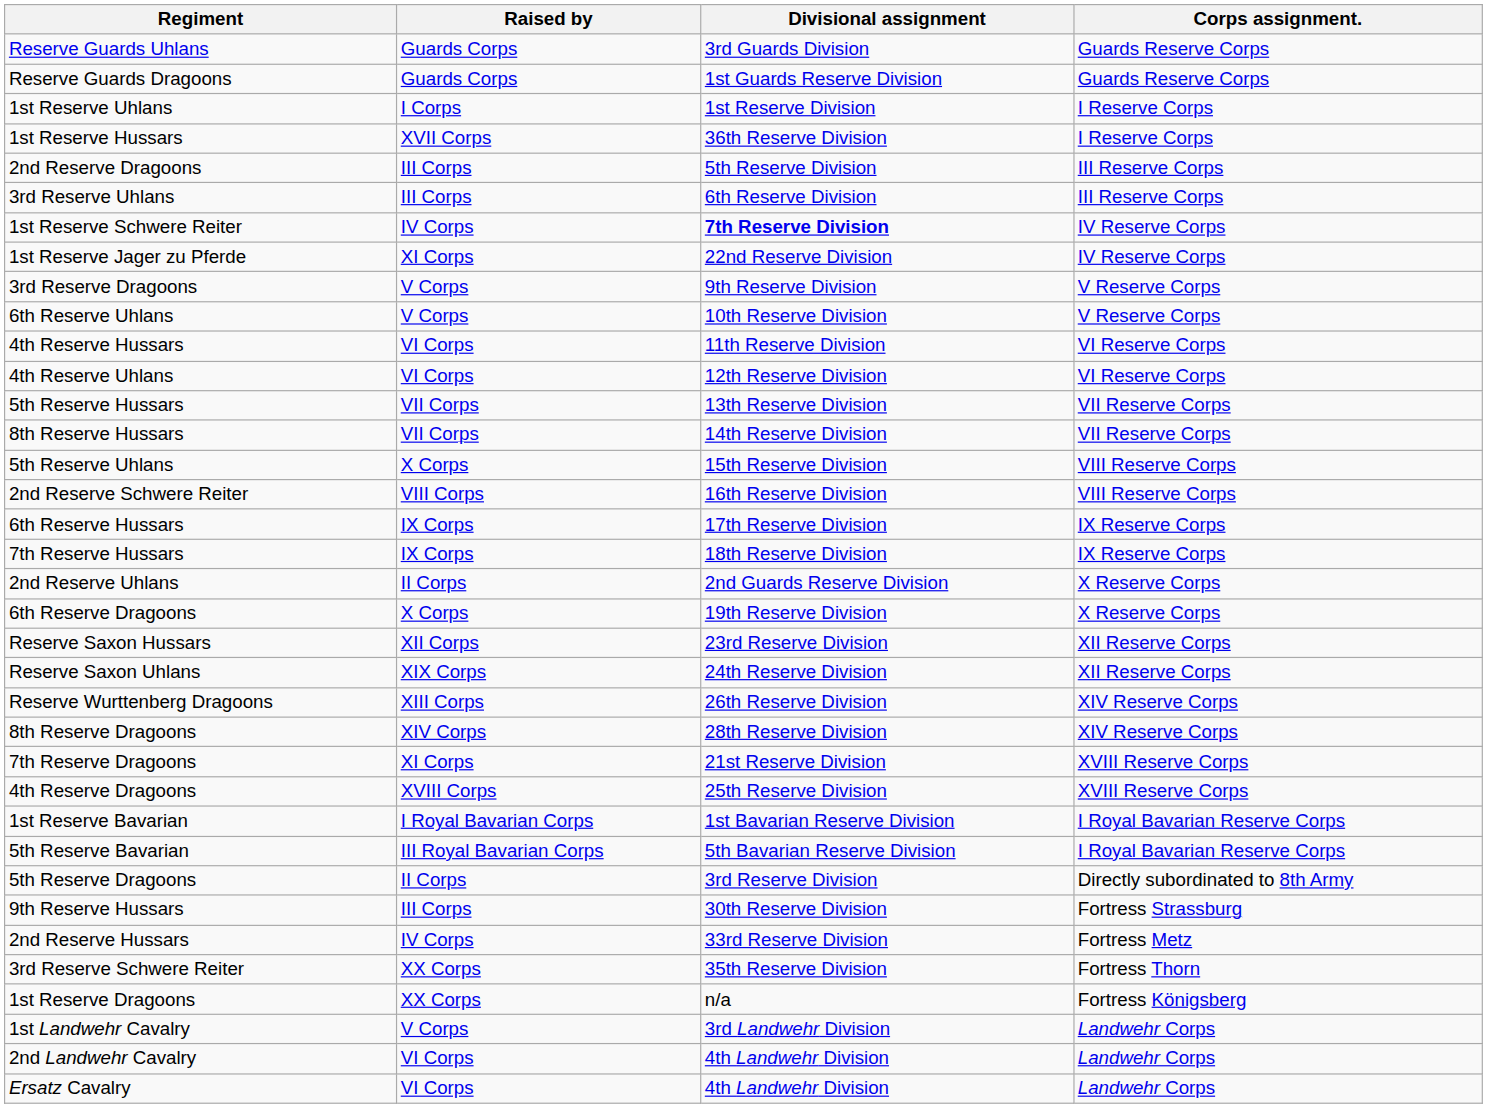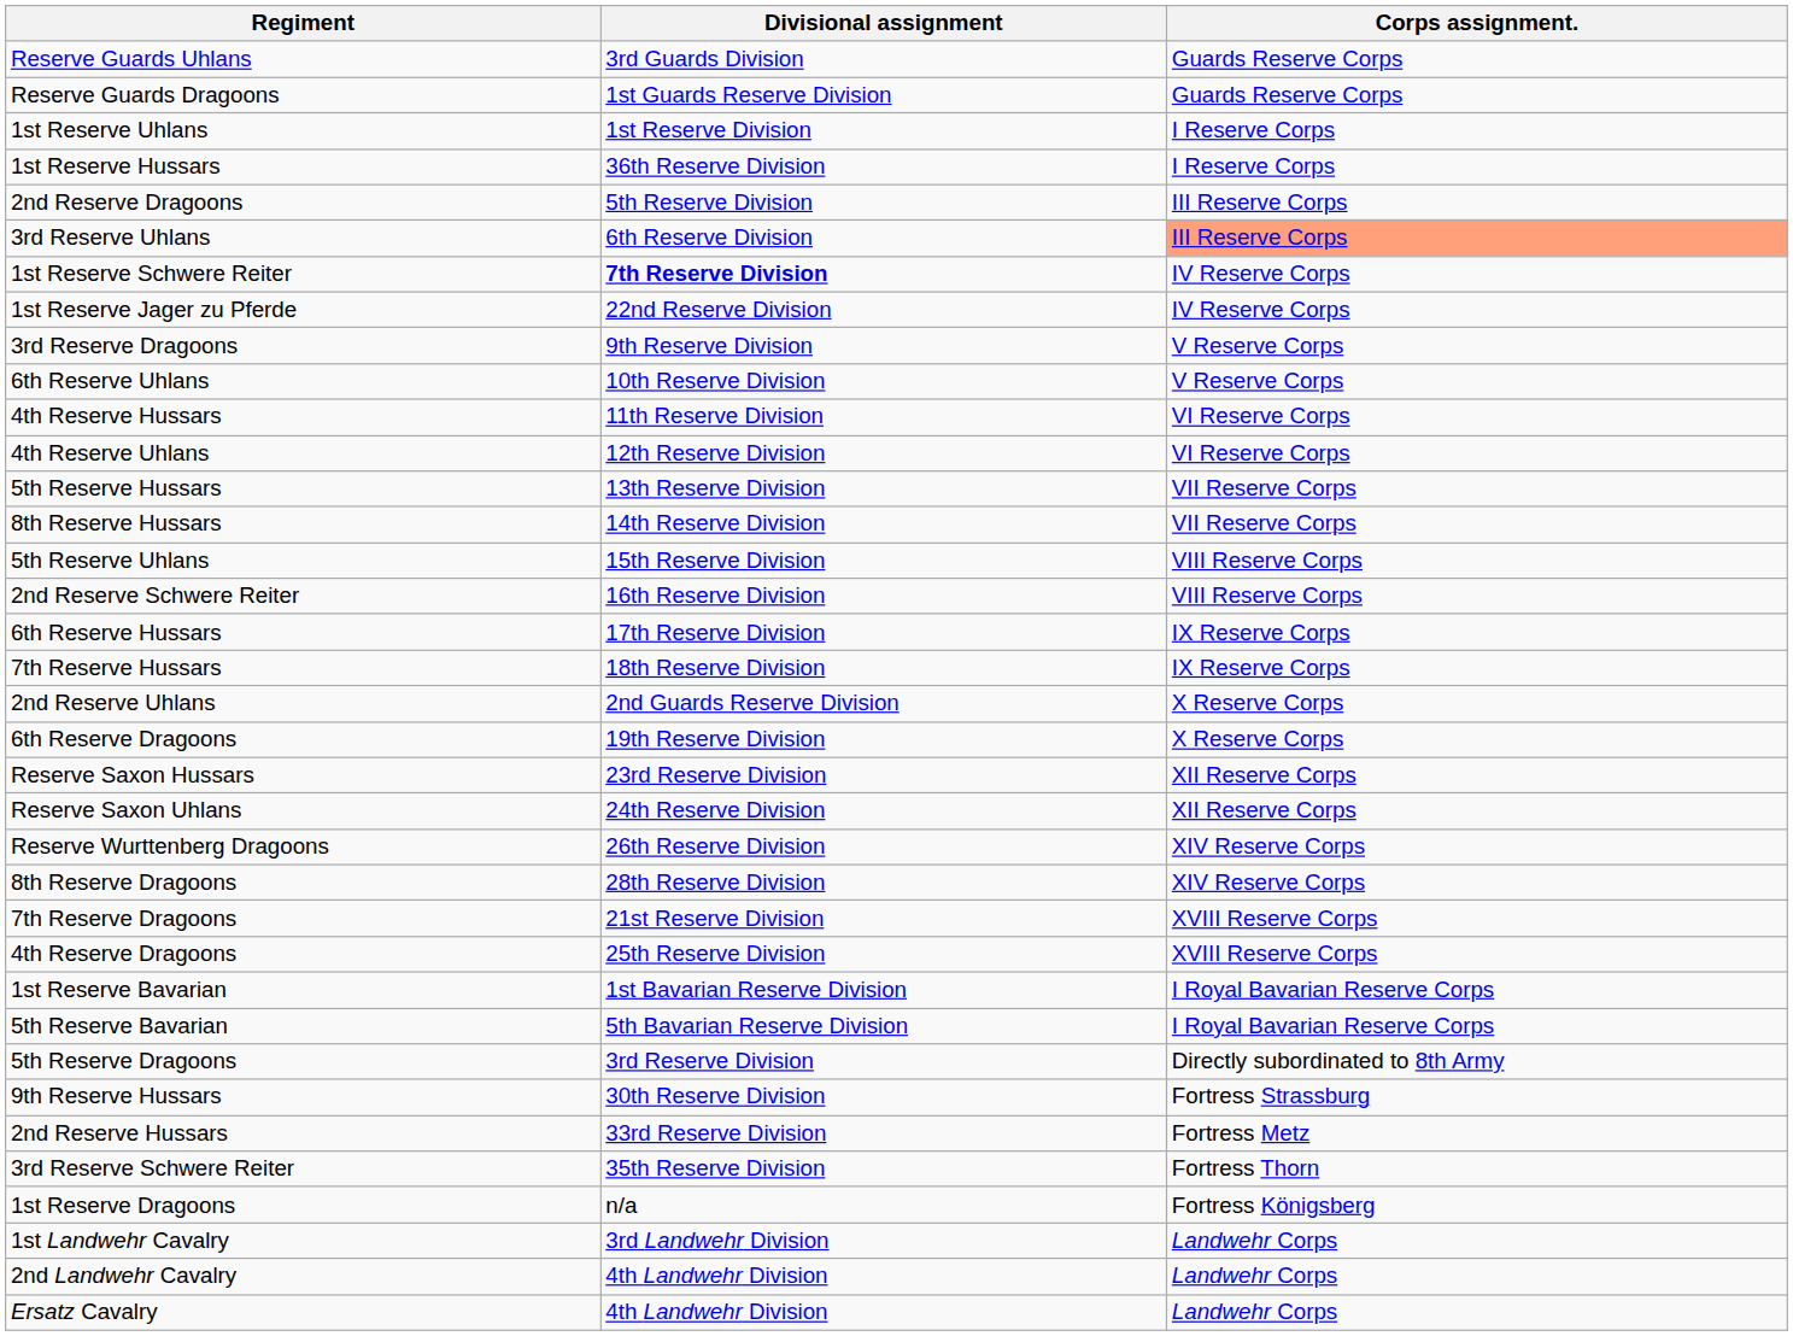- column: Raised by | Guards Corps | Guards Corps | I Corps | XVII Corps | III Corps | III Corps | IV Corps | XI Corps | V Corps | V Corps | VI Corps | VI Corps | VII Corps | VII Corps | X Corps | VIII Corps | IX Corps | IX Corps | II Corps | X Corps | XII Corps | XIX Corps | XIII Corps | XIV Corps | XI Corps | XVIII Corps | I Royal Bavarian Corps | III Royal Bavarian Corps | II Corps | III Corps | IV Corps | XX Corps | XX Corps | V Corps | VI Corps | VI Corps
3rd Reserve Uhlans | Corps assignment.: no background -> lightsalmon background
